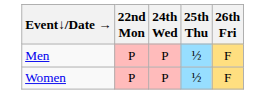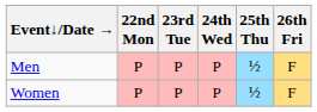+ column: 23rd Tue | P | P
